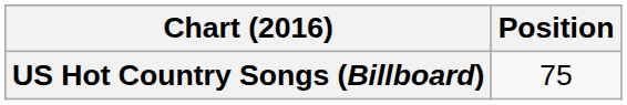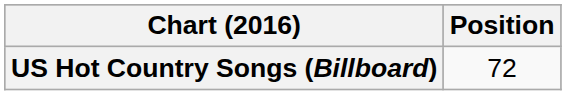US Hot Country Songs (Billboard) | Position: 75 -> 72
